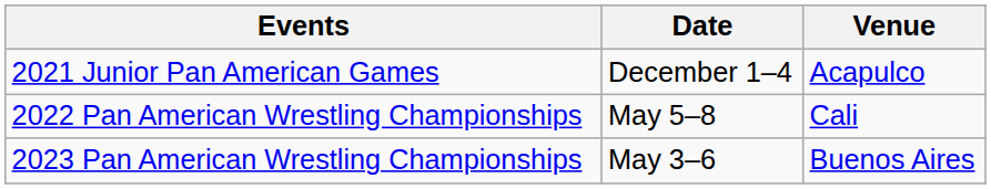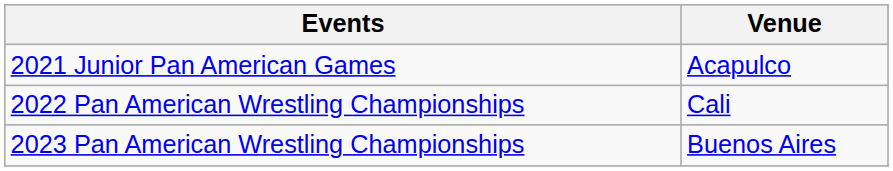- column: Date | December 1–4 | May 5–8 | May 3–6
